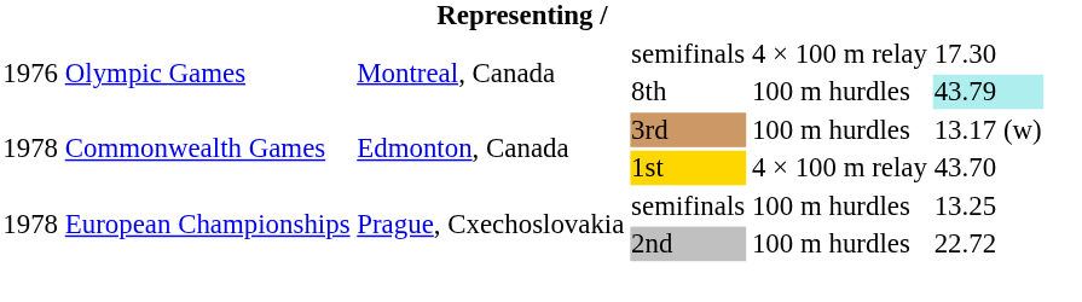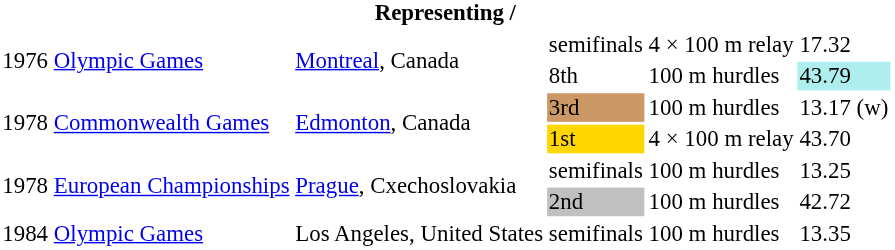Montreal, Canada / semifinals | column 6: 17.30 -> 17.32
2nd | column 6: 22.72 -> 42.72
+ row: 1984 | Olympic Games | Los Angeles, United States | semifinals | 100 m hurdles | 13.35
